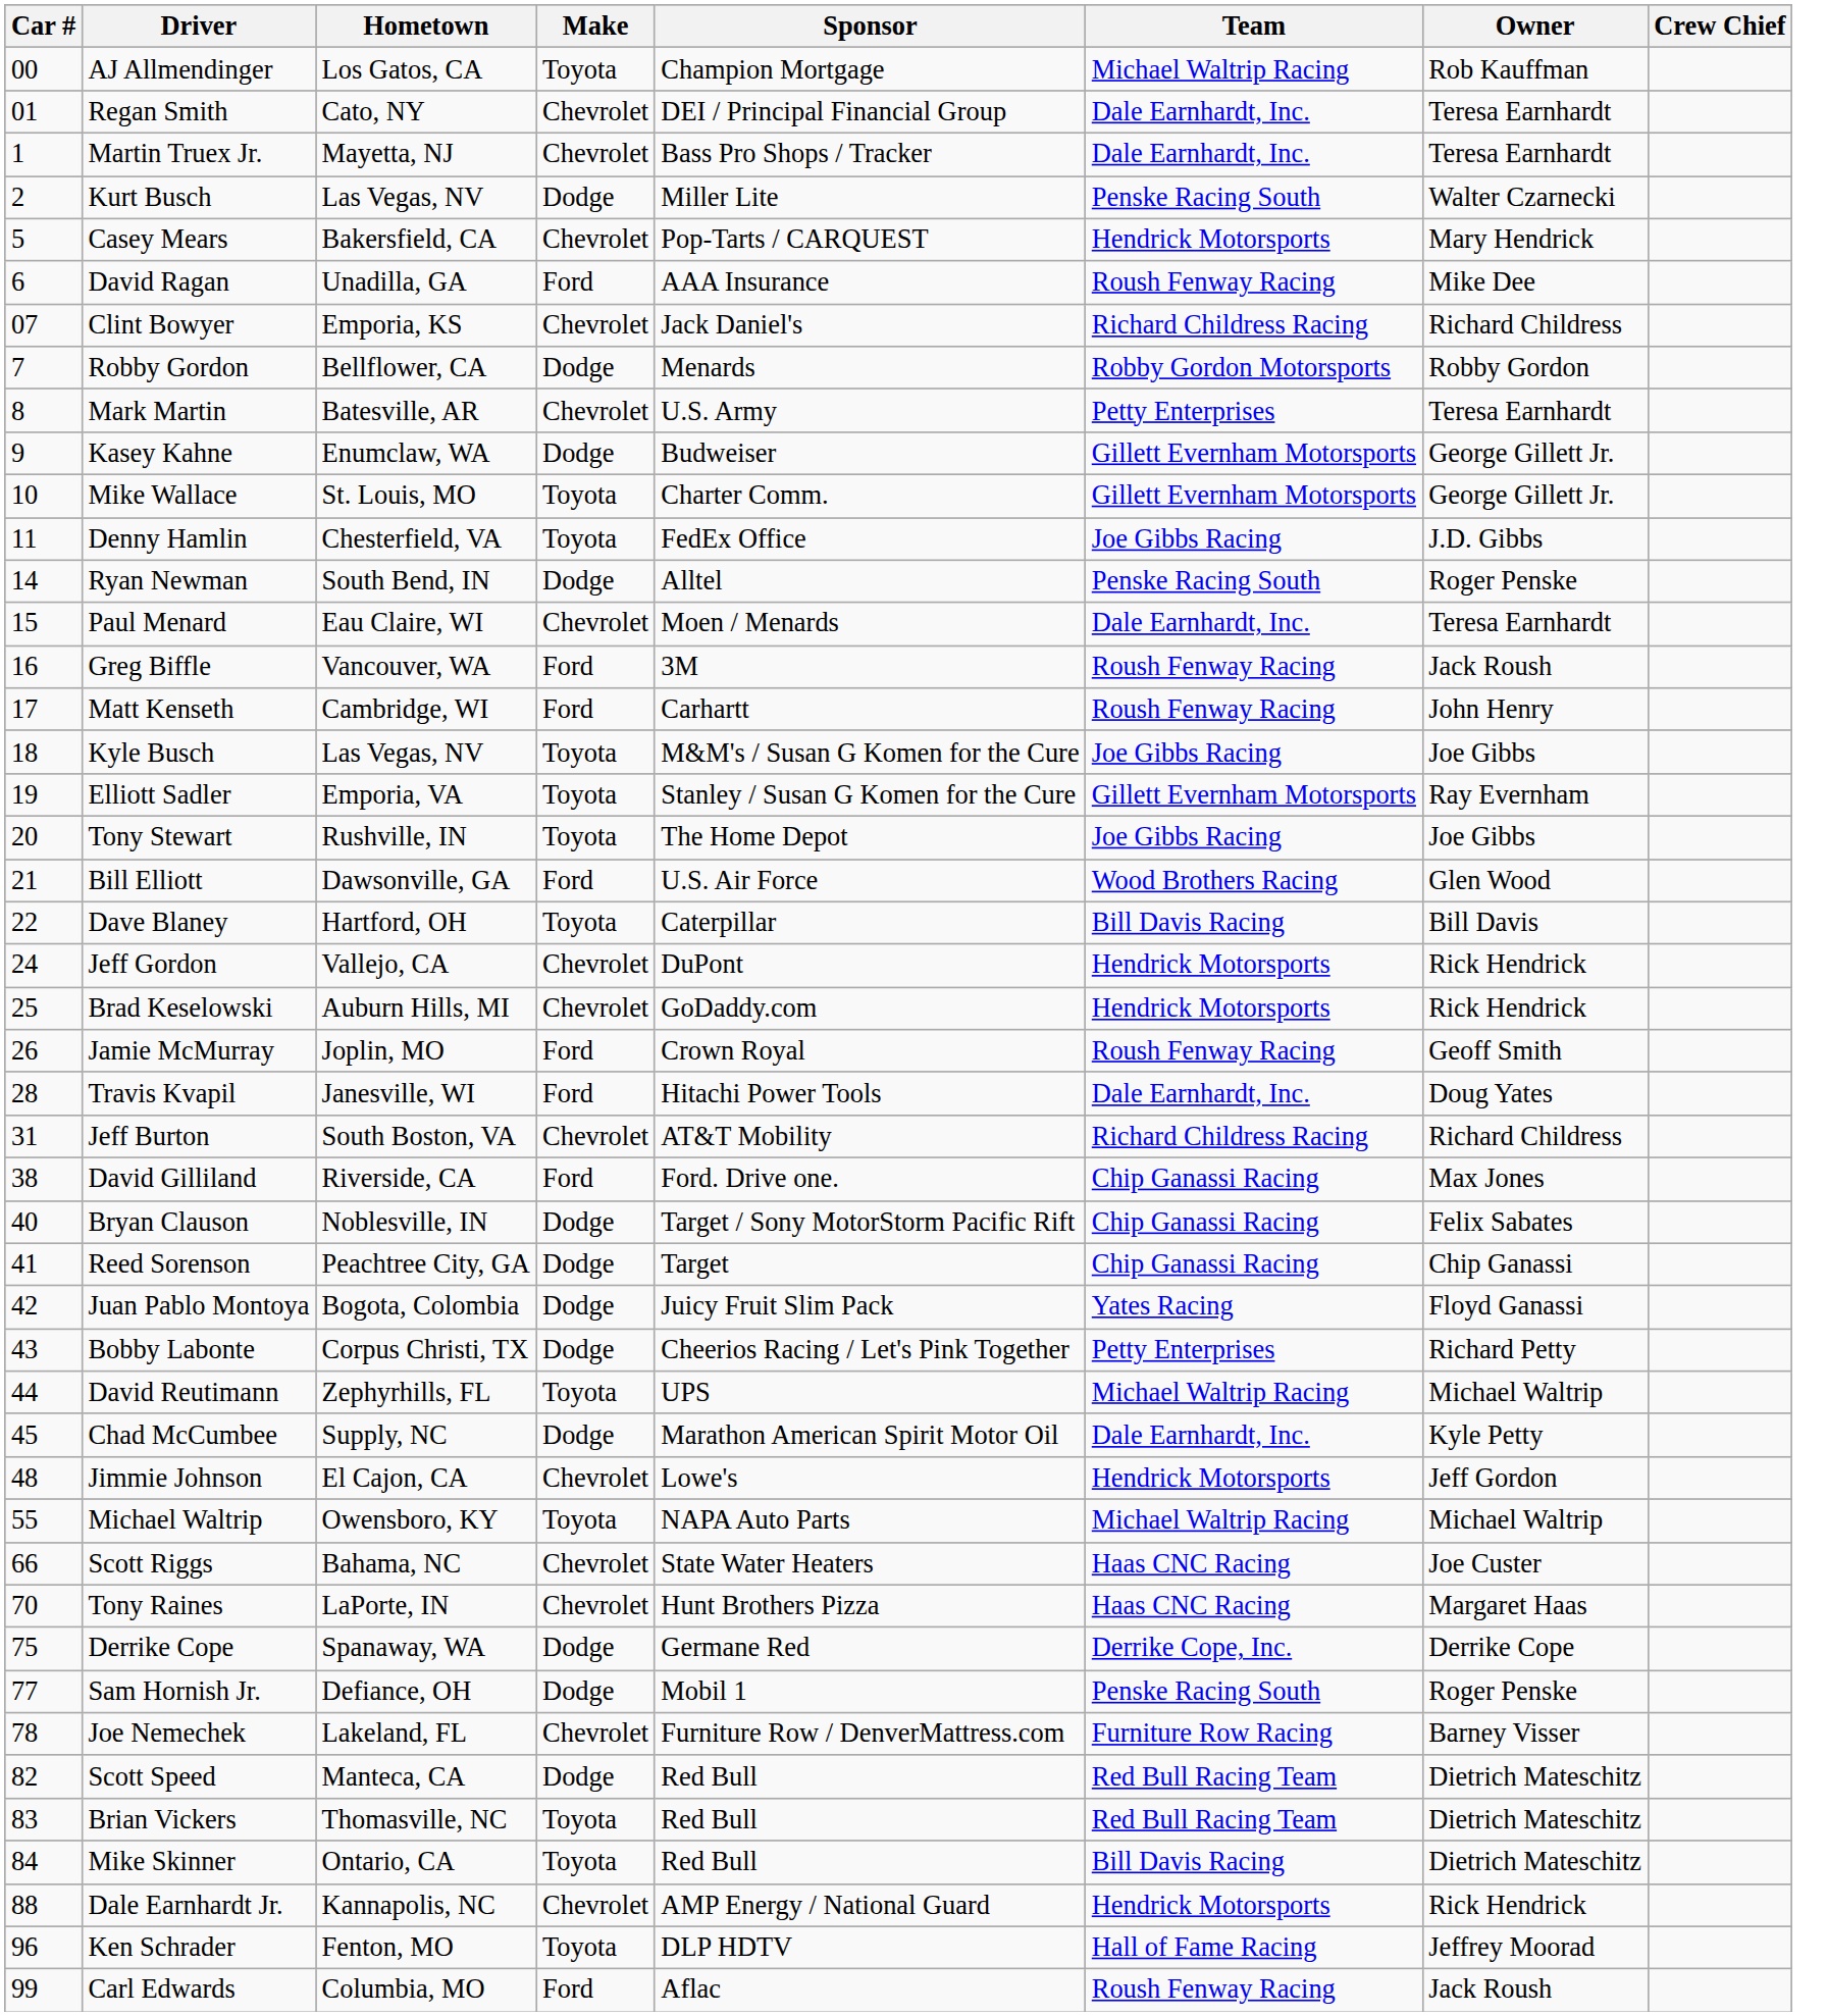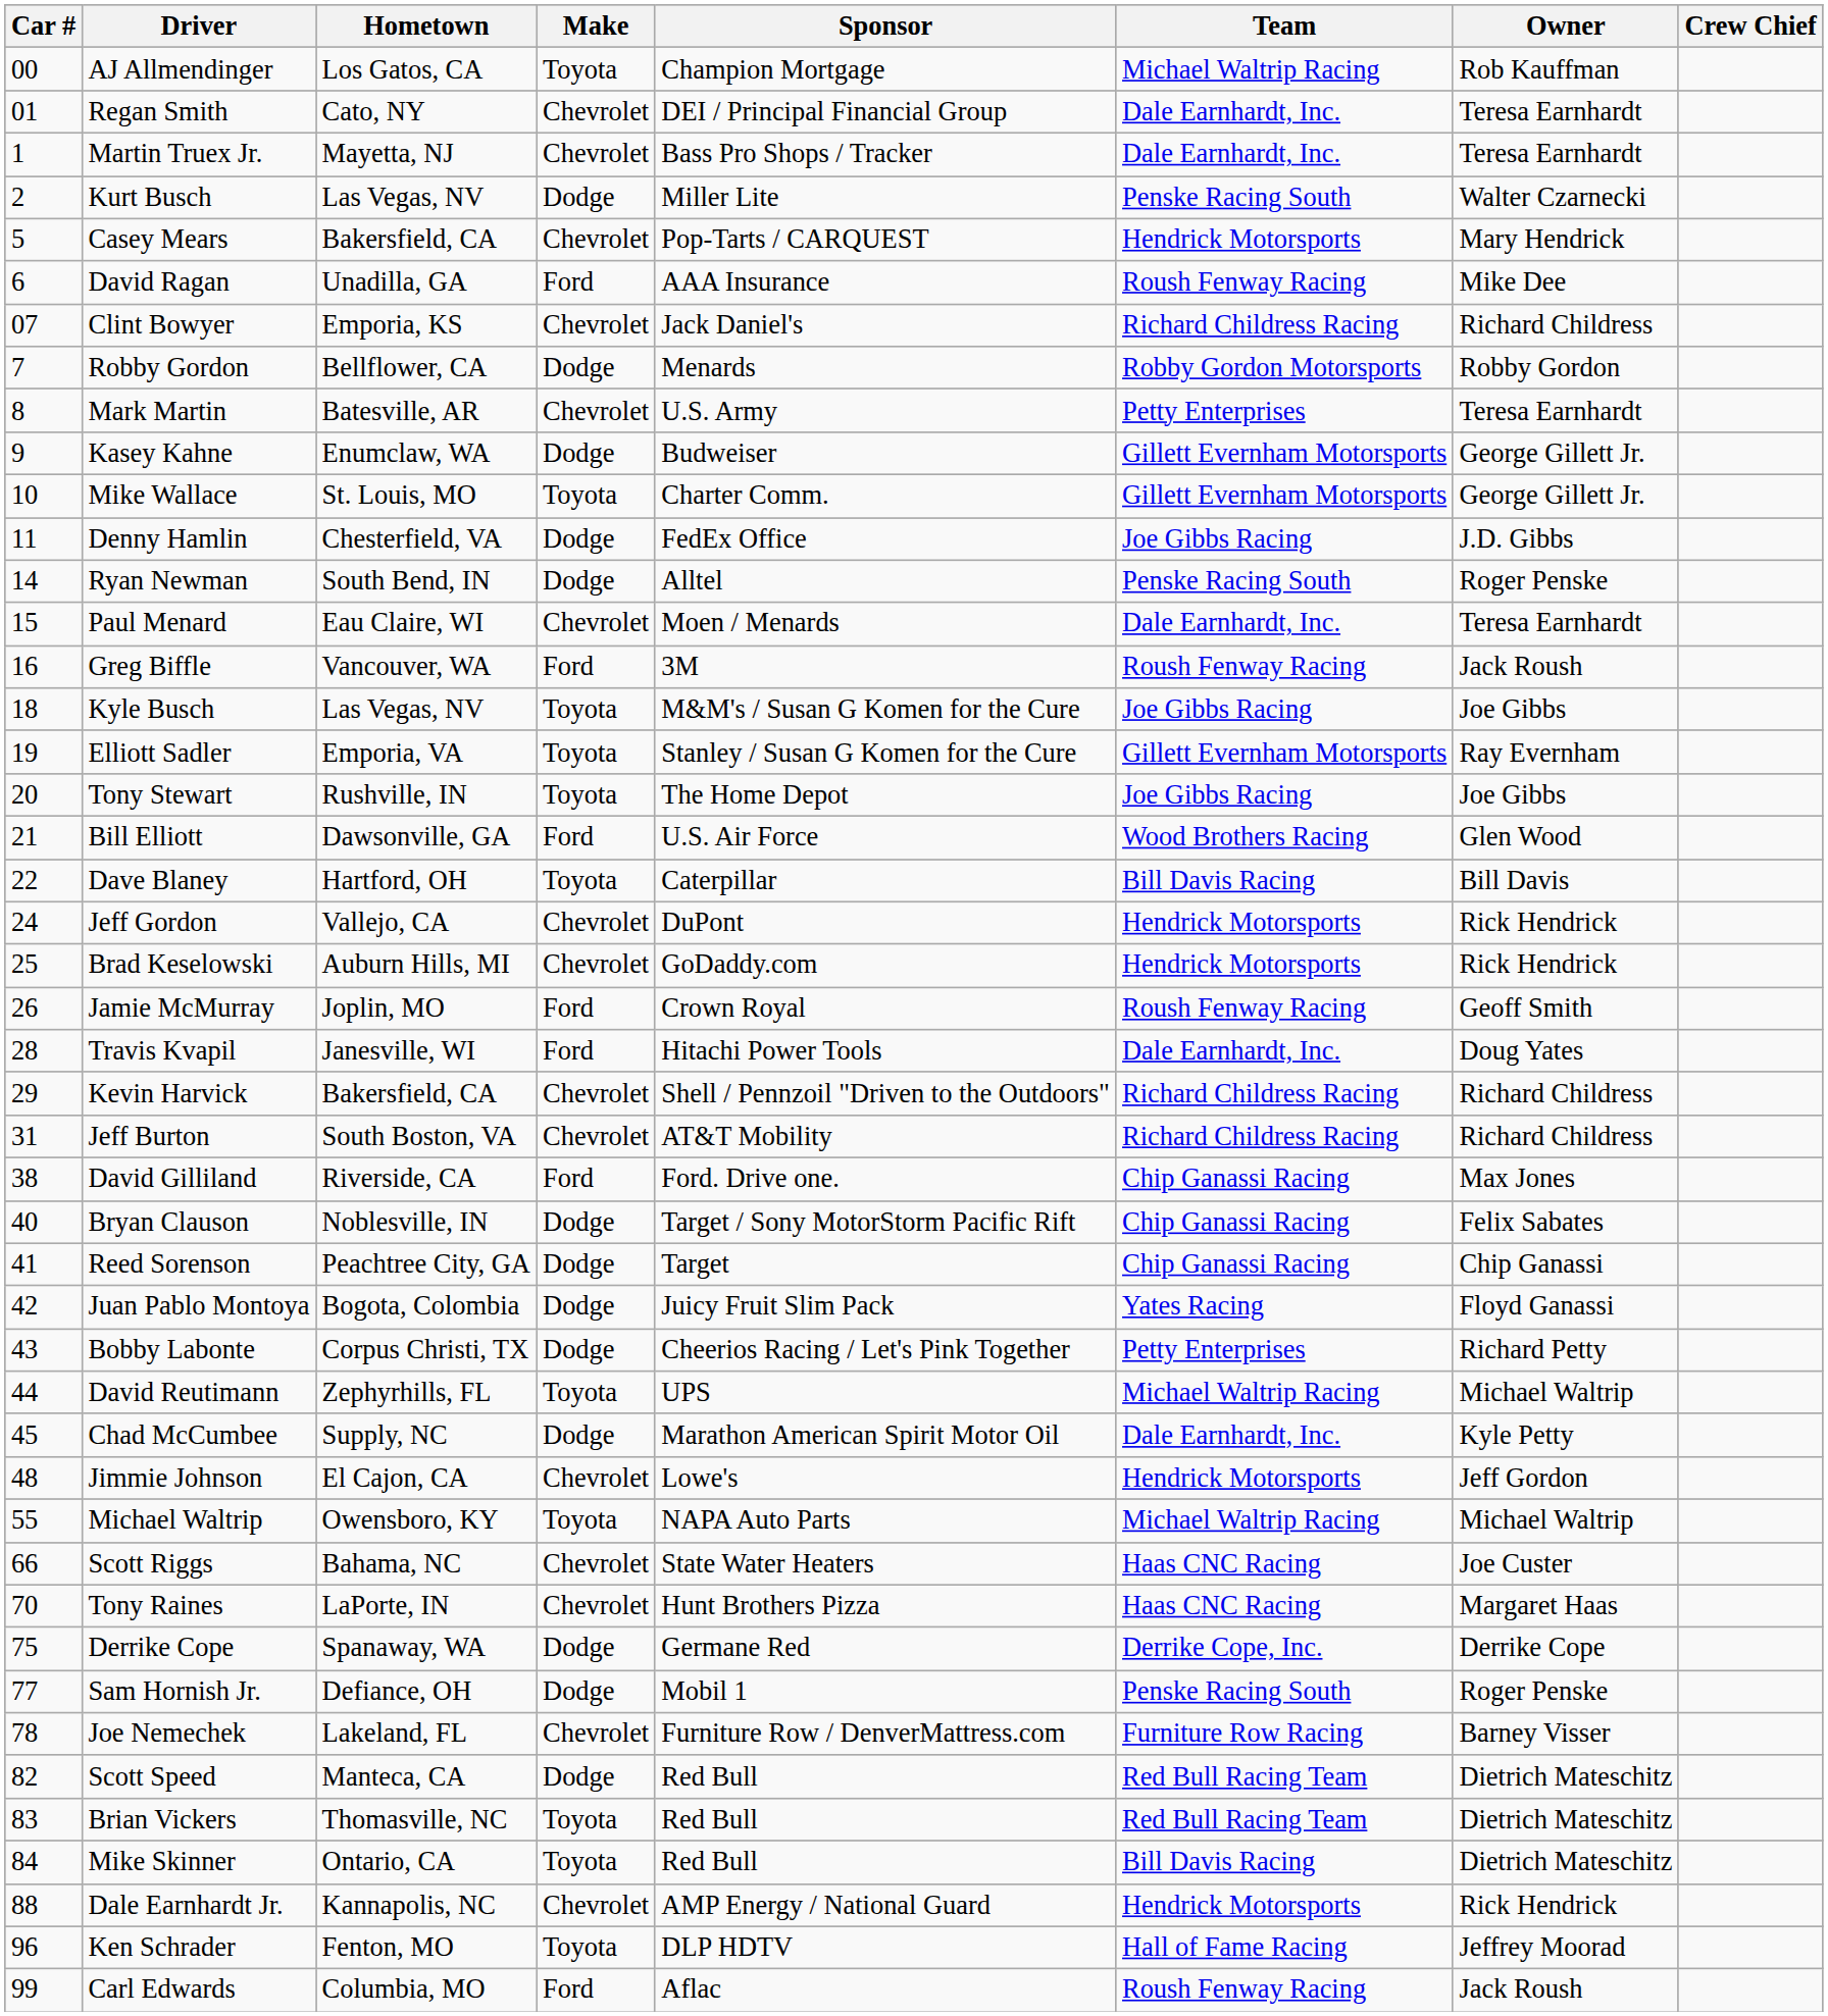Denny Hamlin | Make: Toyota -> Dodge
- row: 17 | Matt Kenseth | Cambridge, WI | Ford | Carhartt | Roush Fenway Racing | John Henry
+ row: 29 | Kevin Harvick | Bakersfield, CA | Chevrolet | Shell / Pennzoil "Driven to the Outdoors" | Richard Childress Racing | Richard Childress
